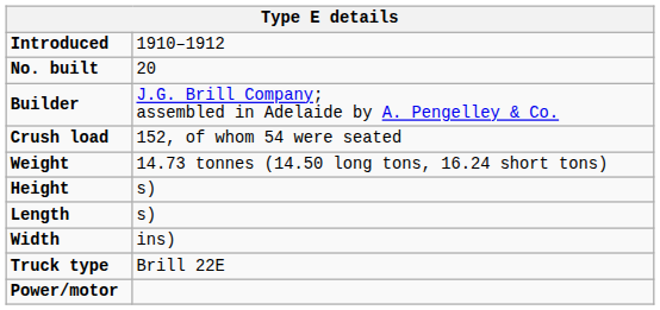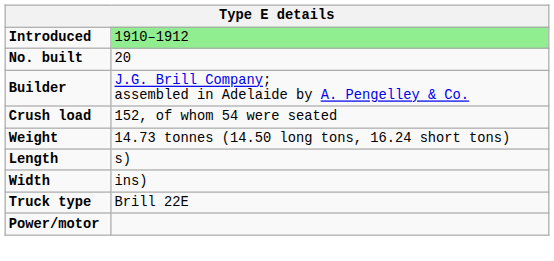Introduced | column 2: no background -> lightgreen background
- row: Height | s)
